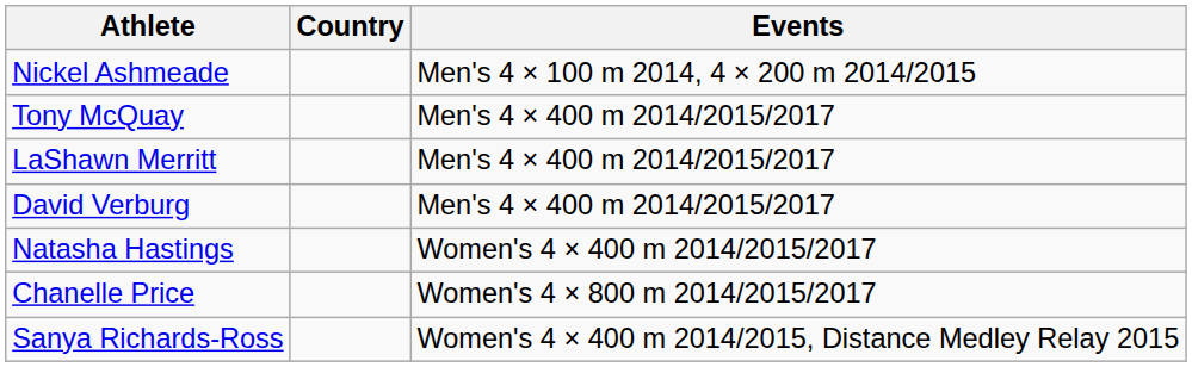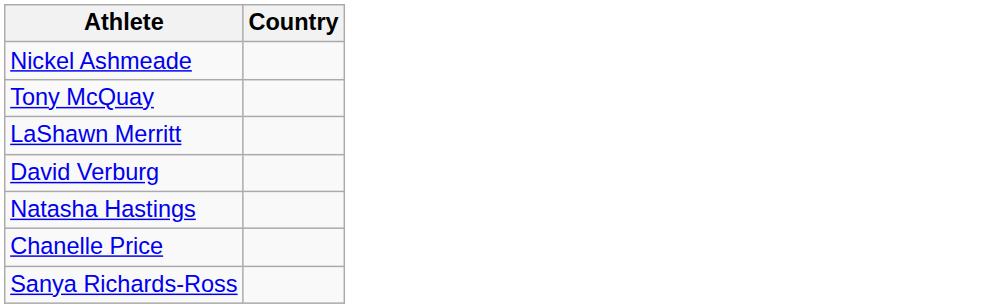- column: Events | Men's 4 × 100 m 2014, 4 × 200 m 2014/2015 | Men's 4 × 400 m 2014/2015/2017 | Men's 4 × 400 m 2014/2015/2017 | Men's 4 × 400 m 2014/2015/2017 | Women's 4 × 400 m 2014/2015/2017 | Women's 4 × 800 m 2014/2015/2017 | Women's 4 × 400 m 2014/2015, Distance Medley Relay 2015
